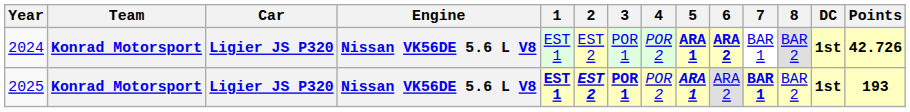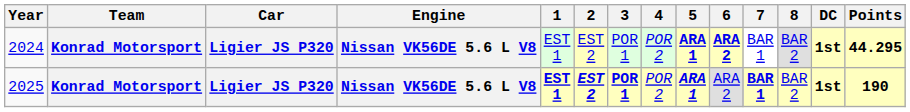2024 | Points: 42.726 -> 44.295
2025 | Points: 193 -> 190
